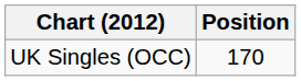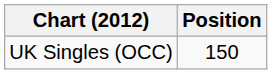UK Singles (OCC) | Position: 170 -> 150
